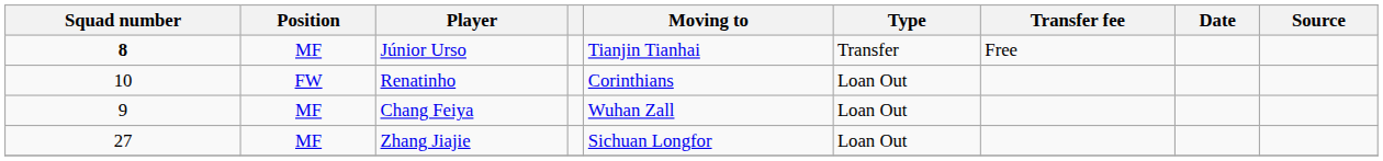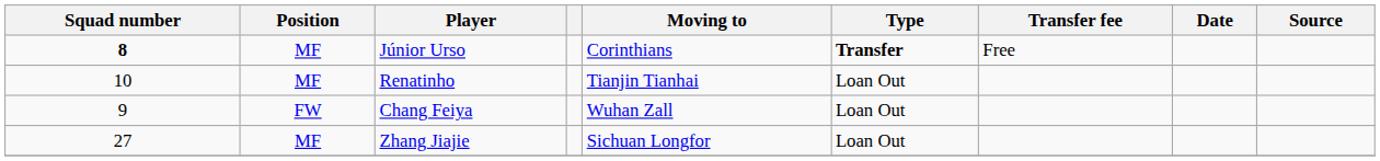Júnior Urso | Moving to: Tianjin Tianhai -> Corinthians
Júnior Urso | Type: normal -> bold
Renatinho | Position: FW -> MF
Renatinho | Moving to: Corinthians -> Tianjin Tianhai
Chang Feiya | Position: MF -> FW
